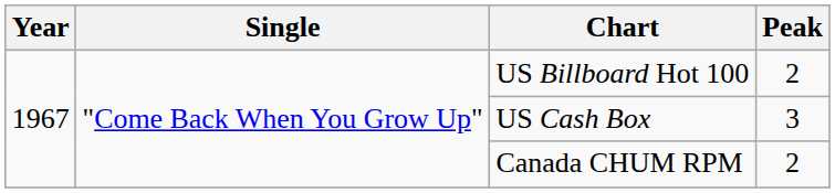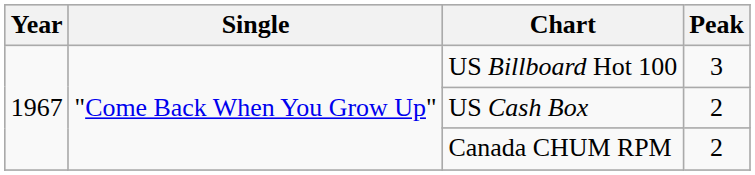US Billboard Hot 100 | Peak: 2 -> 3
US Cash Box | Peak: 3 -> 2
